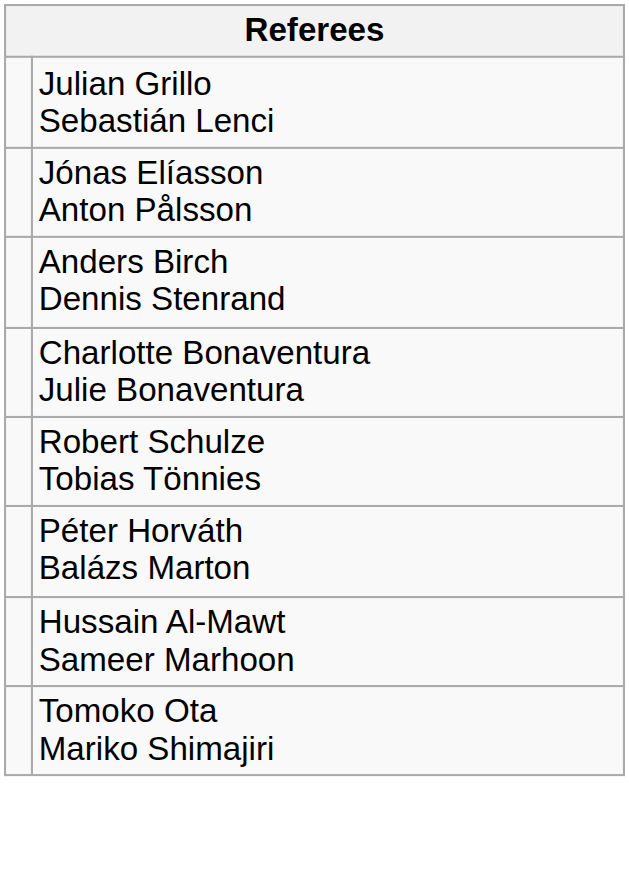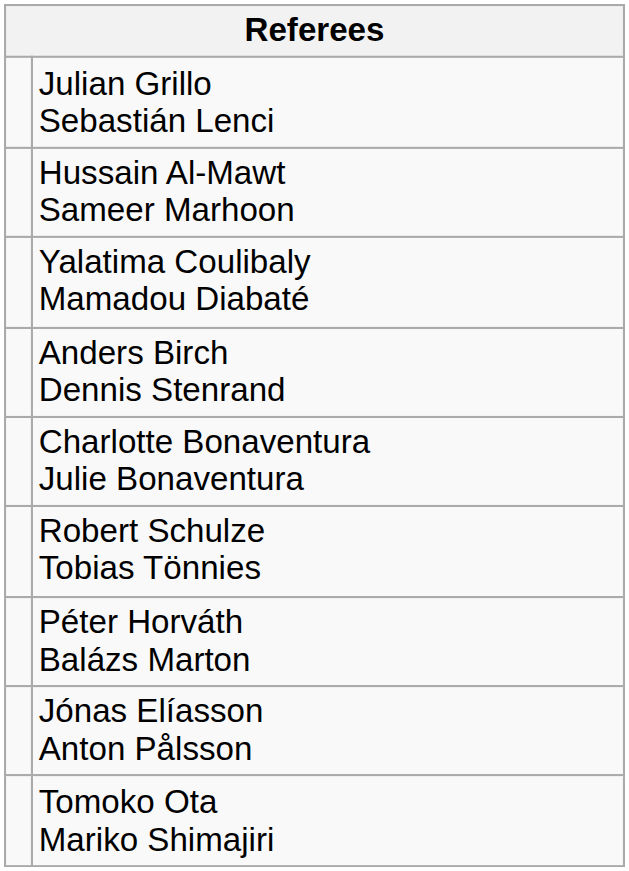rows swapped: Hussain Al-Mawt Sameer Marhoon <-> Jónas Elíasson Anton Pålsson
+ row: Yalatima Coulibaly Mamadou Diabaté
